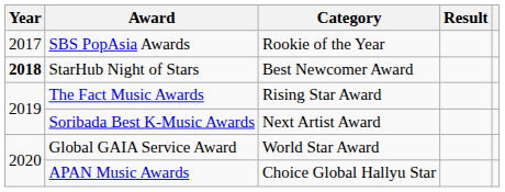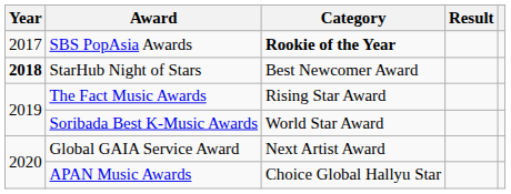SBS PopAsia Awards | Category: normal -> bold
Soribada Best K-Music Awards | Category: Next Artist Award -> World Star Award
Global GAIA Service Award | Category: World Star Award -> Next Artist Award
